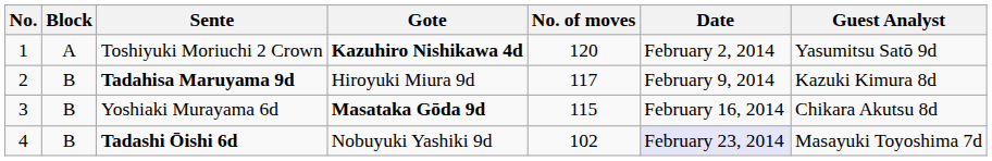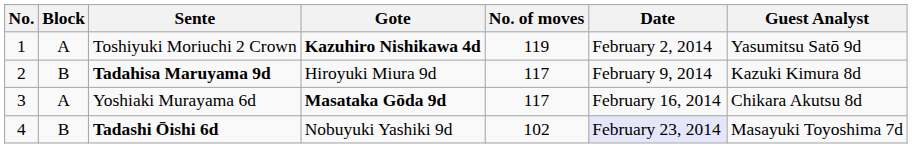Toshiyuki Moriuchi 2 Crown | No. of moves: 120 -> 119
Yoshiaki Murayama 6d | Block: B -> A
Yoshiaki Murayama 6d | No. of moves: 115 -> 117
